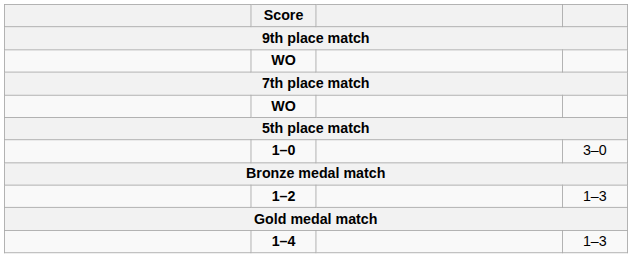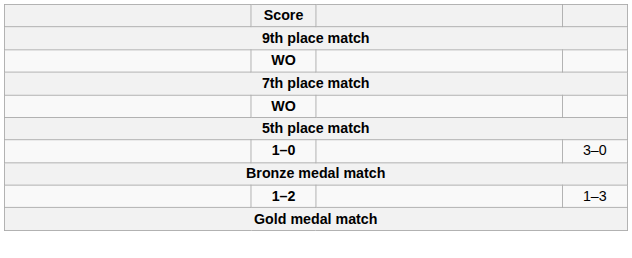- row: 1–4 | 1–3
